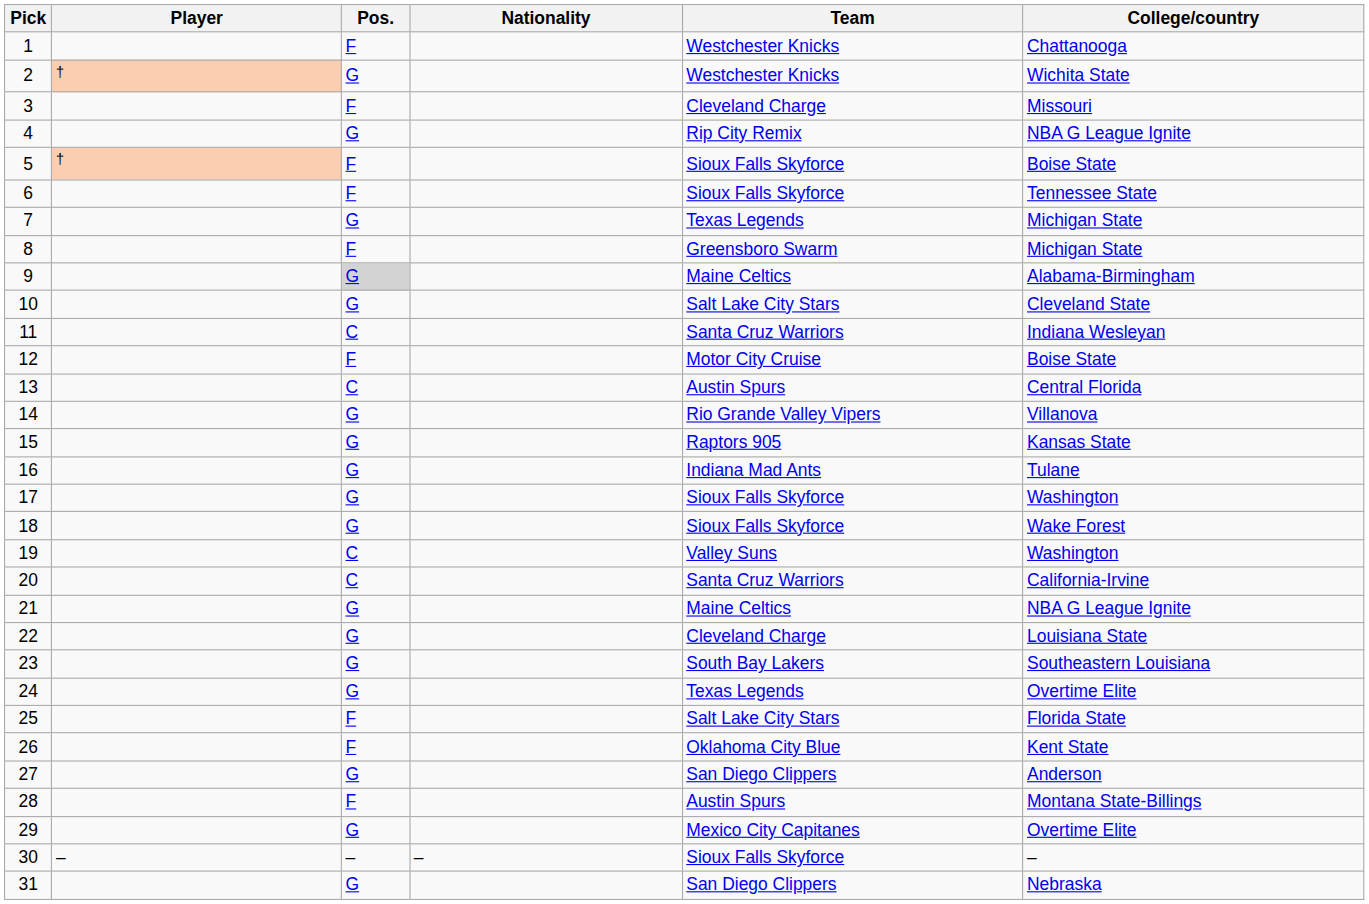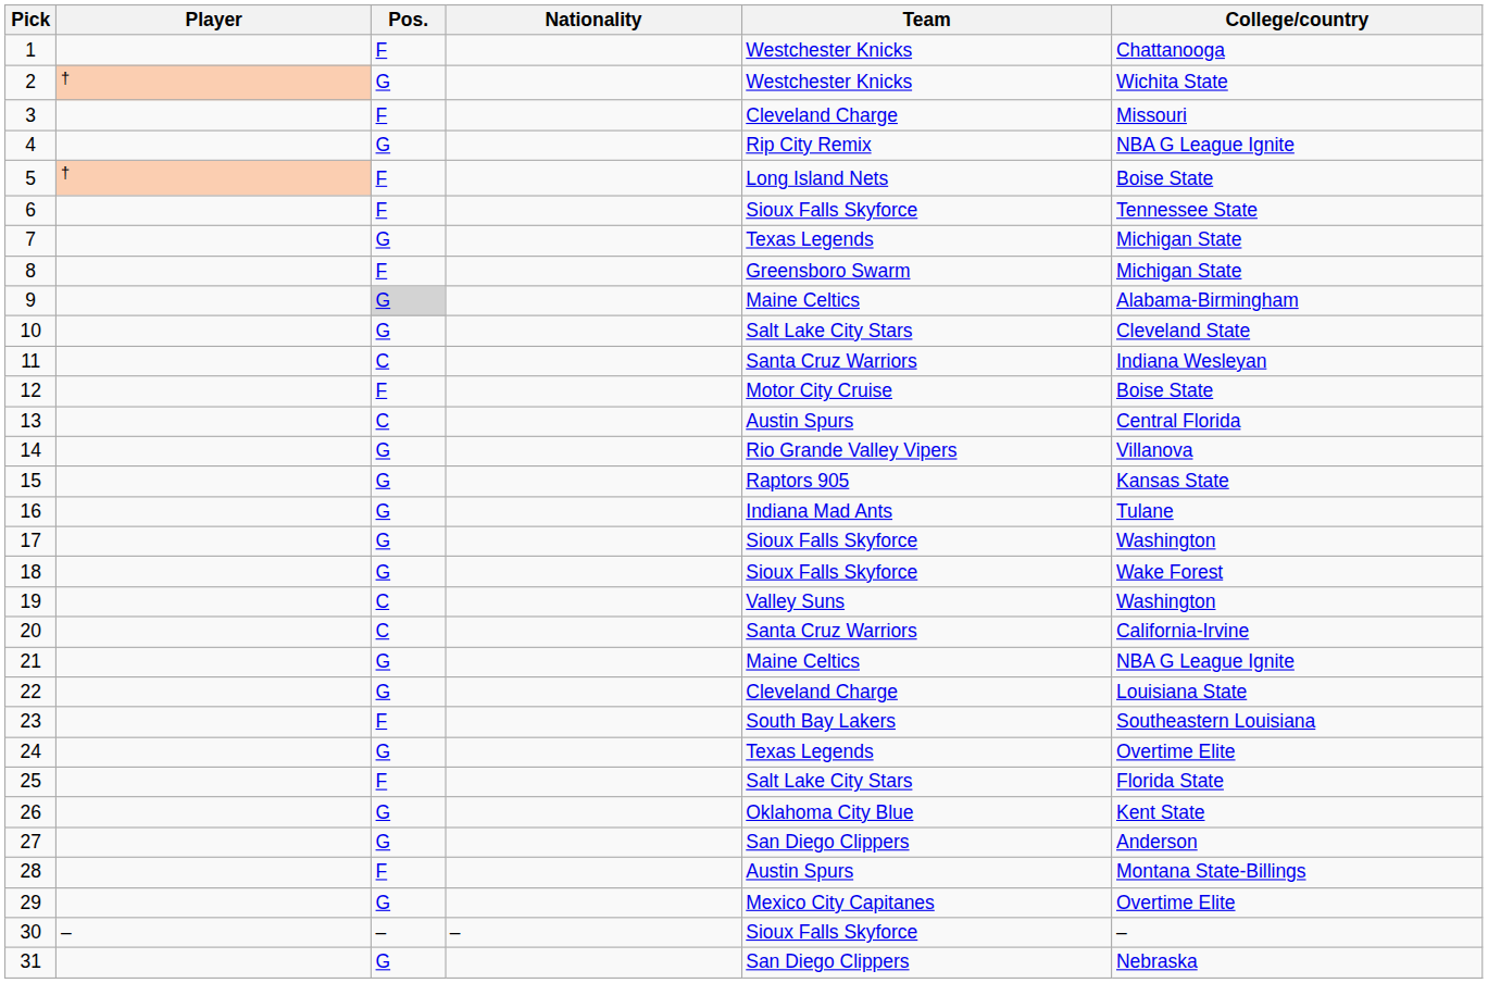5 | Team: Sioux Falls Skyforce -> Long Island Nets
23 | Pos.: G -> F
26 | Pos.: F -> G
